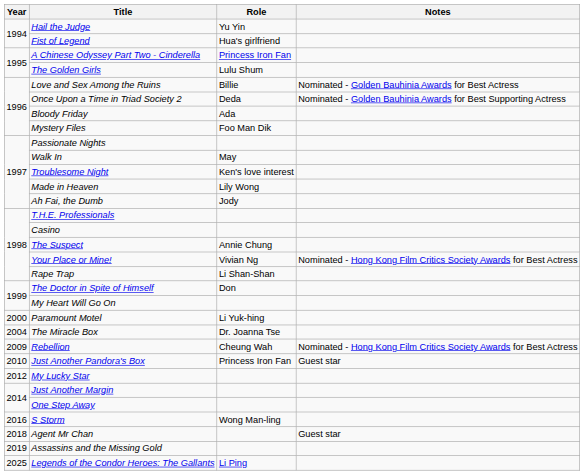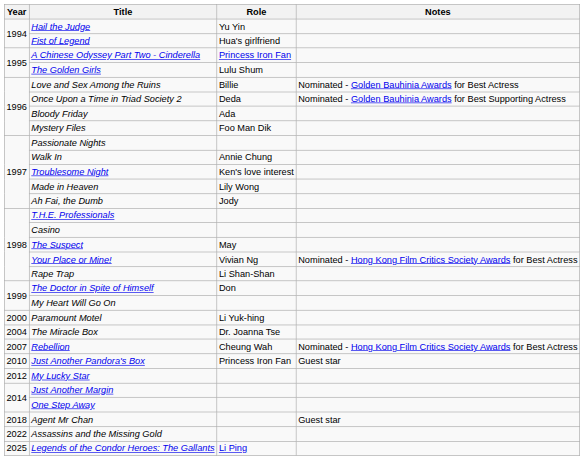Walk In | Role: May -> Annie Chung
The Suspect | Role: Annie Chung -> May
Rebellion | Year: 2009 -> 2007
- row: 2016 | S Storm | Wong Man-ling
Assassins and the Missing Gold | Year: 2019 -> 2022
